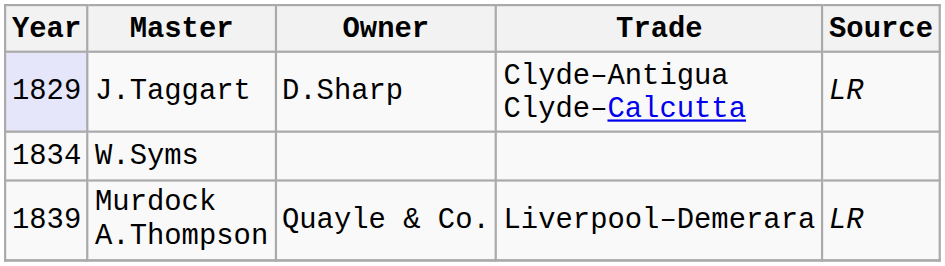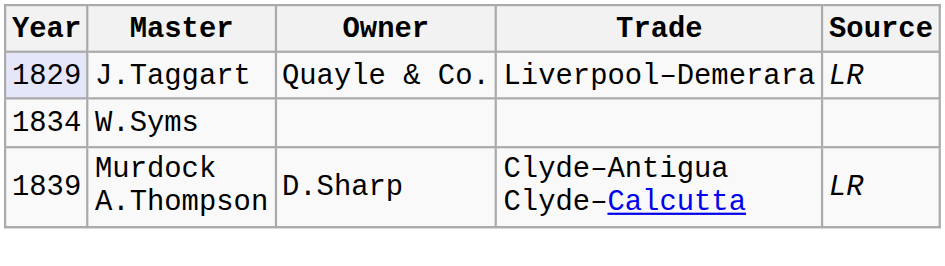J.Taggart | Owner: D.Sharp -> Quayle & Co.
J.Taggart | Trade: Clyde–Antigua Clyde–Calcutta -> Liverpool–Demerara
Murdock A.Thompson | Owner: Quayle & Co. -> D.Sharp
Murdock A.Thompson | Trade: Liverpool–Demerara -> Clyde–Antigua Clyde–Calcutta
